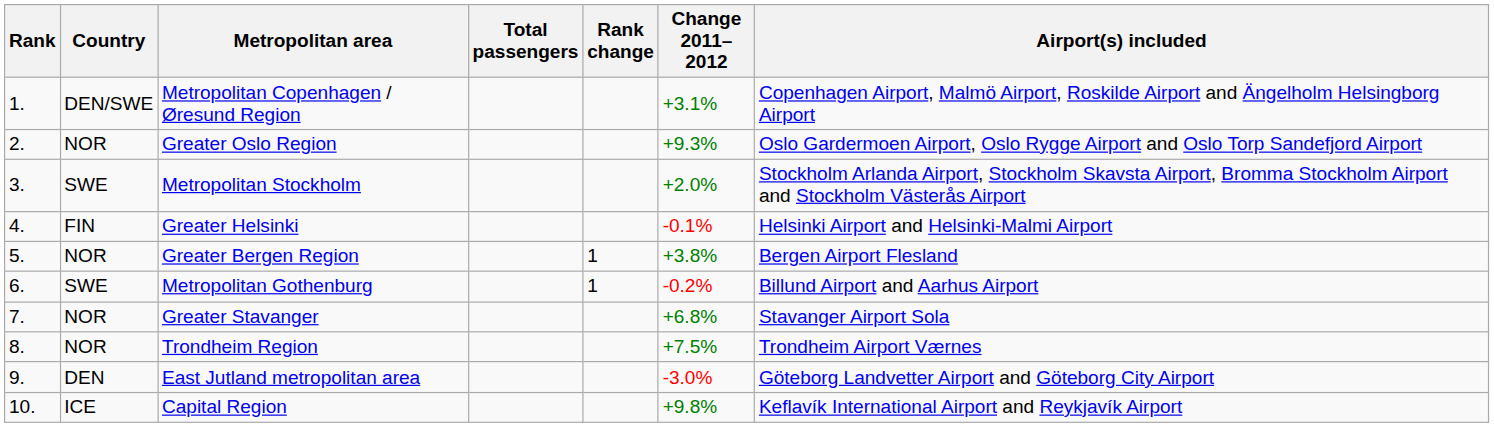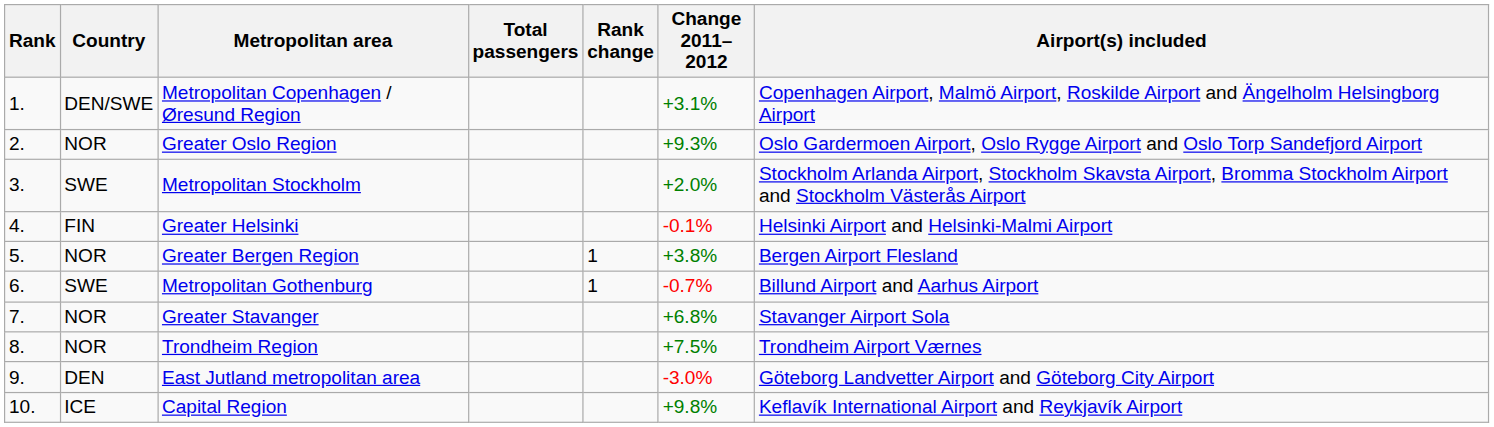Metropolitan Gothenburg | Change 2011–2012: -0.2% -> -0.7%
